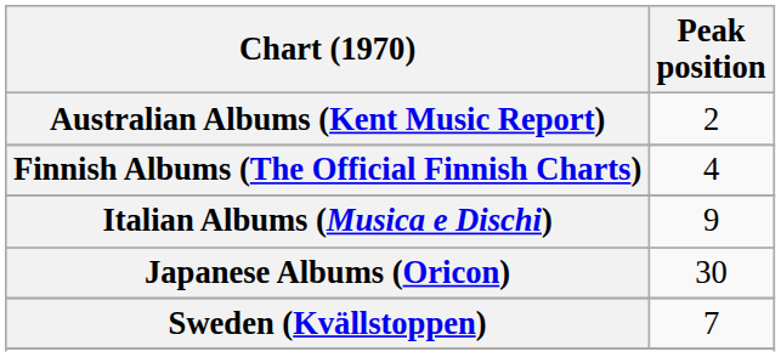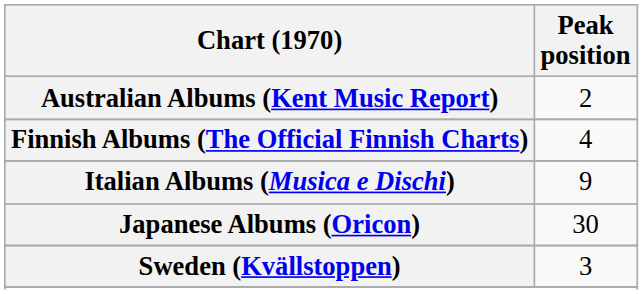Sweden (Kvällstoppen) | Peak position: 7 -> 3
